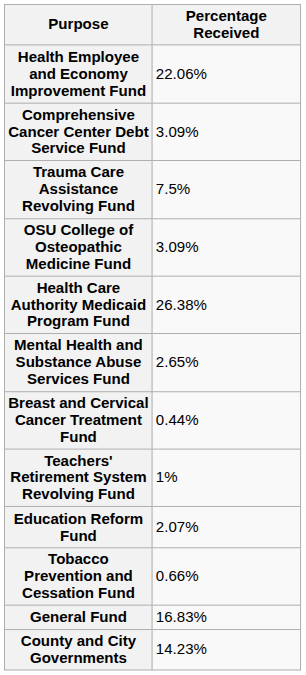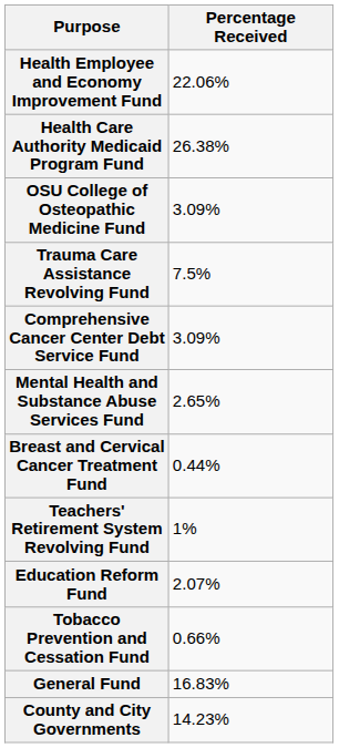rows swapped: Comprehensive Cancer Center Debt Service Fund <-> Health Care Authority Medicaid Program Fund
rows swapped: Trauma Care Assistance Revolving Fund <-> OSU College of Osteopathic Medicine Fund
